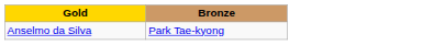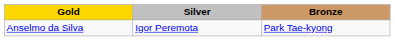+ column: Silver | Igor Peremota
